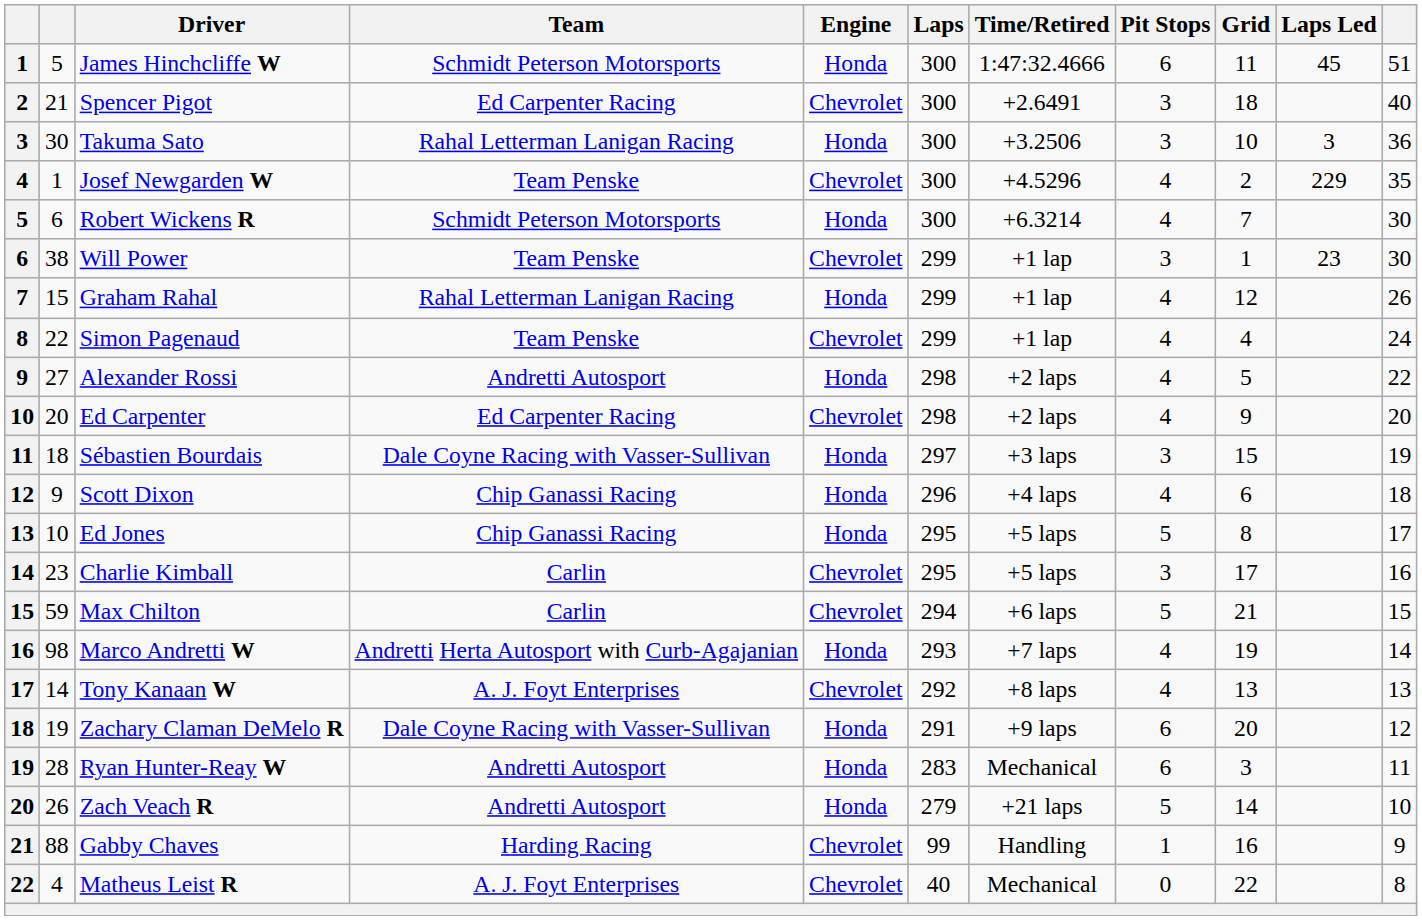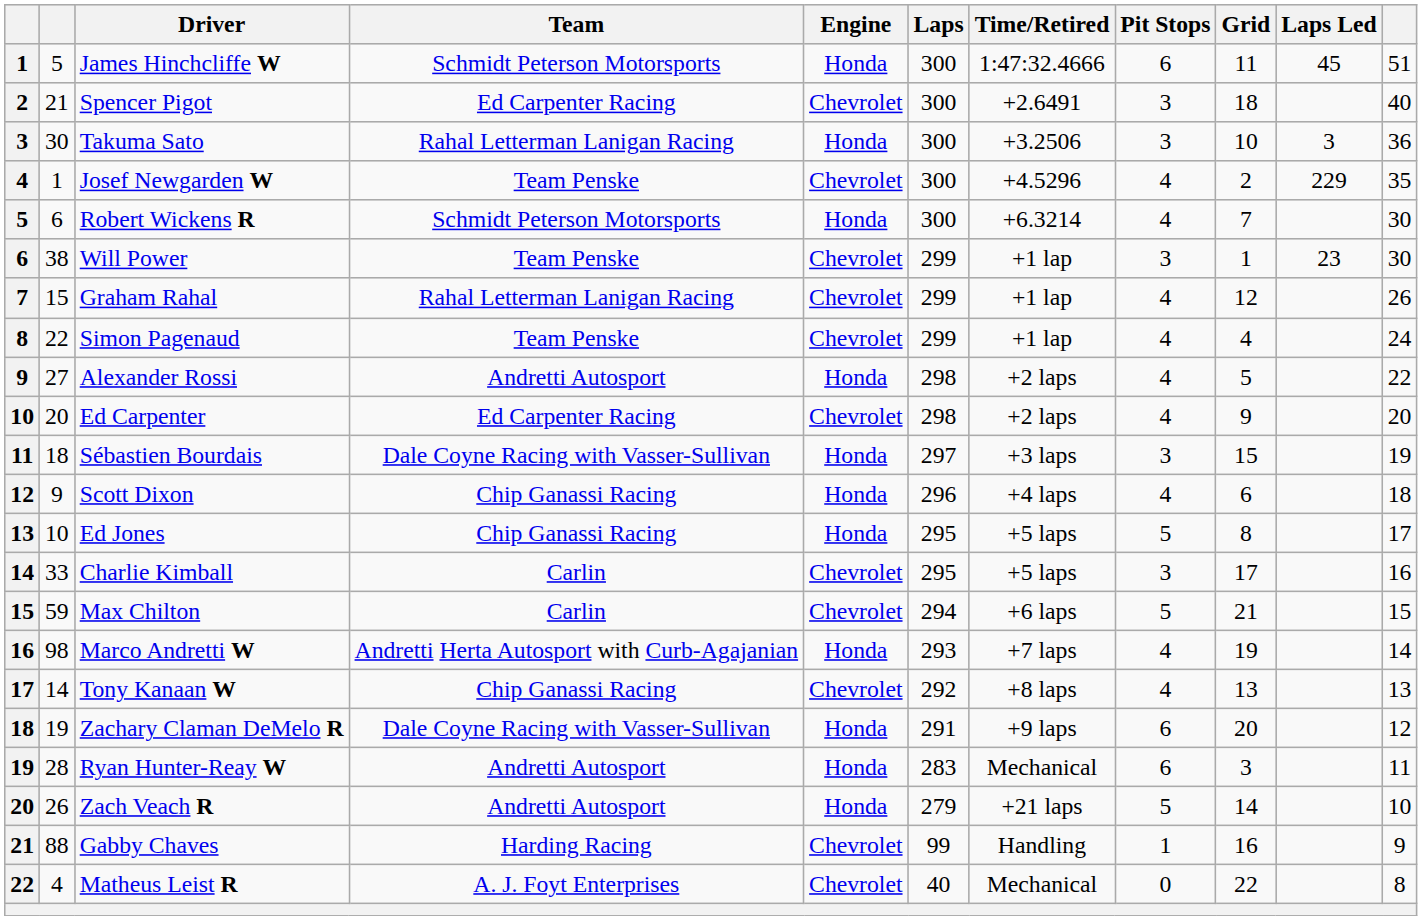Graham Rahal | Engine: Honda -> Chevrolet
Charlie Kimball | column 2: 23 -> 33
Tony Kanaan W | Team: A. J. Foyt Enterprises -> Chip Ganassi Racing
